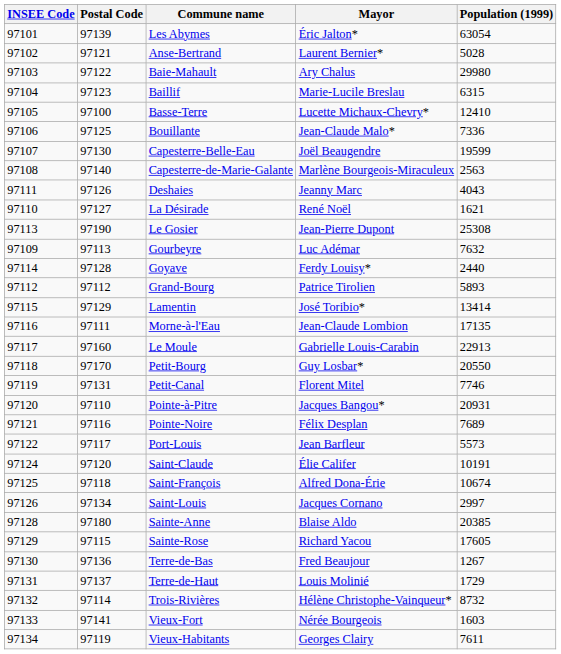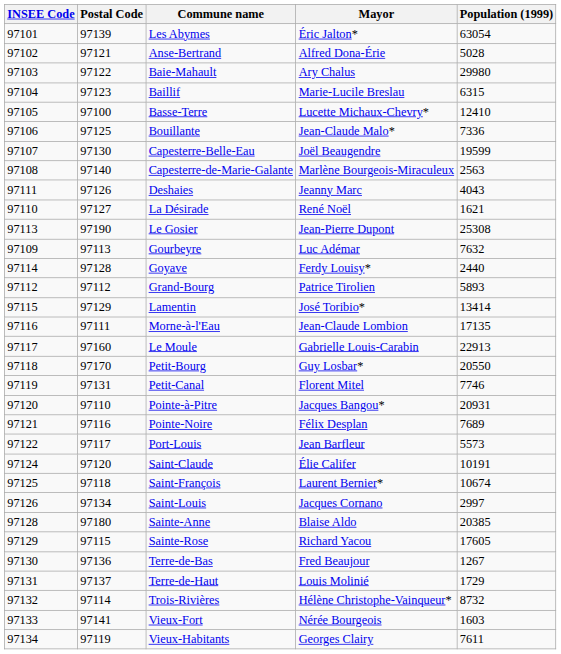Anse-Bertrand | Mayor: Laurent Bernier* -> Alfred Dona-Érie
Saint-François | Mayor: Alfred Dona-Érie -> Laurent Bernier*
